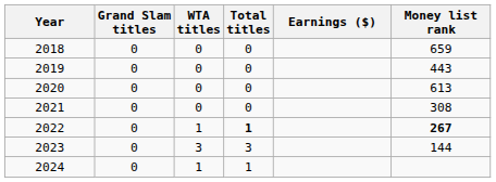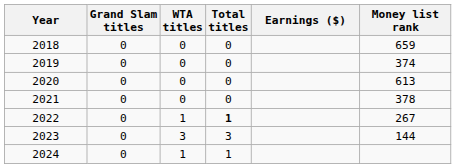2019 | Money list rank: 443 -> 374
2021 | Money list rank: 308 -> 378
2022 | Money list rank: bold -> normal
